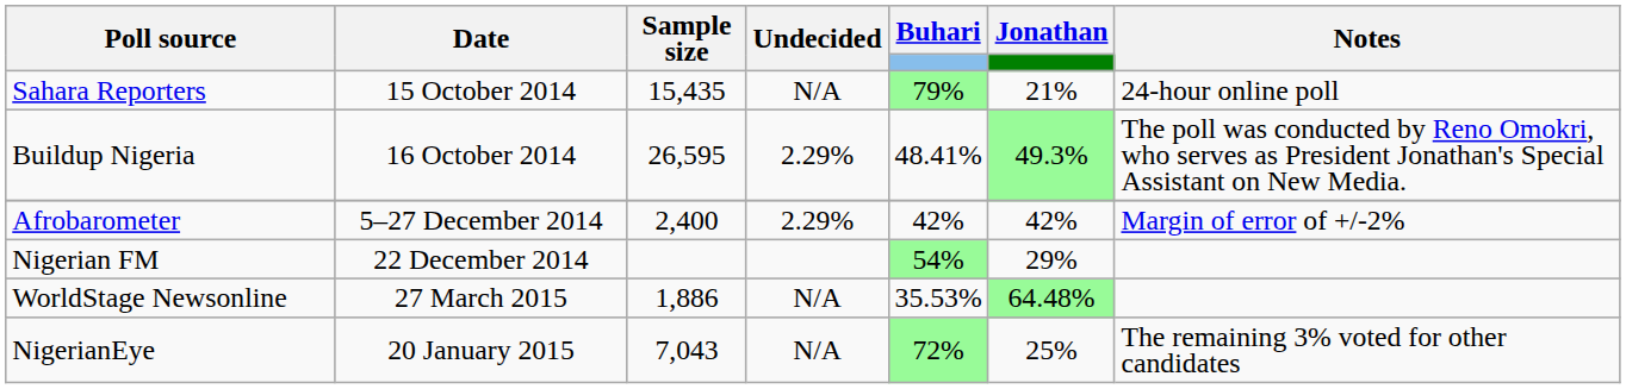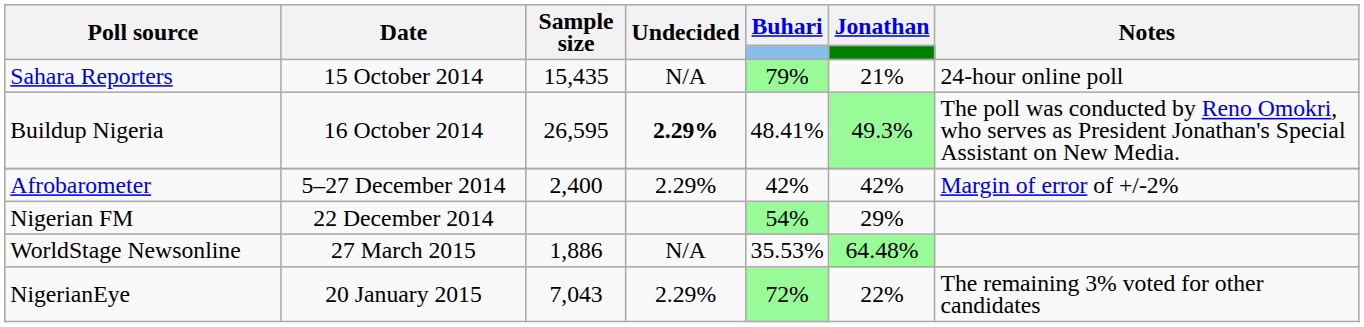Buildup Nigeria | Undecided: normal -> bold
NigerianEye | Undecided: N/A -> 2.29%
NigerianEye | Jonathan: 25% -> 22%
